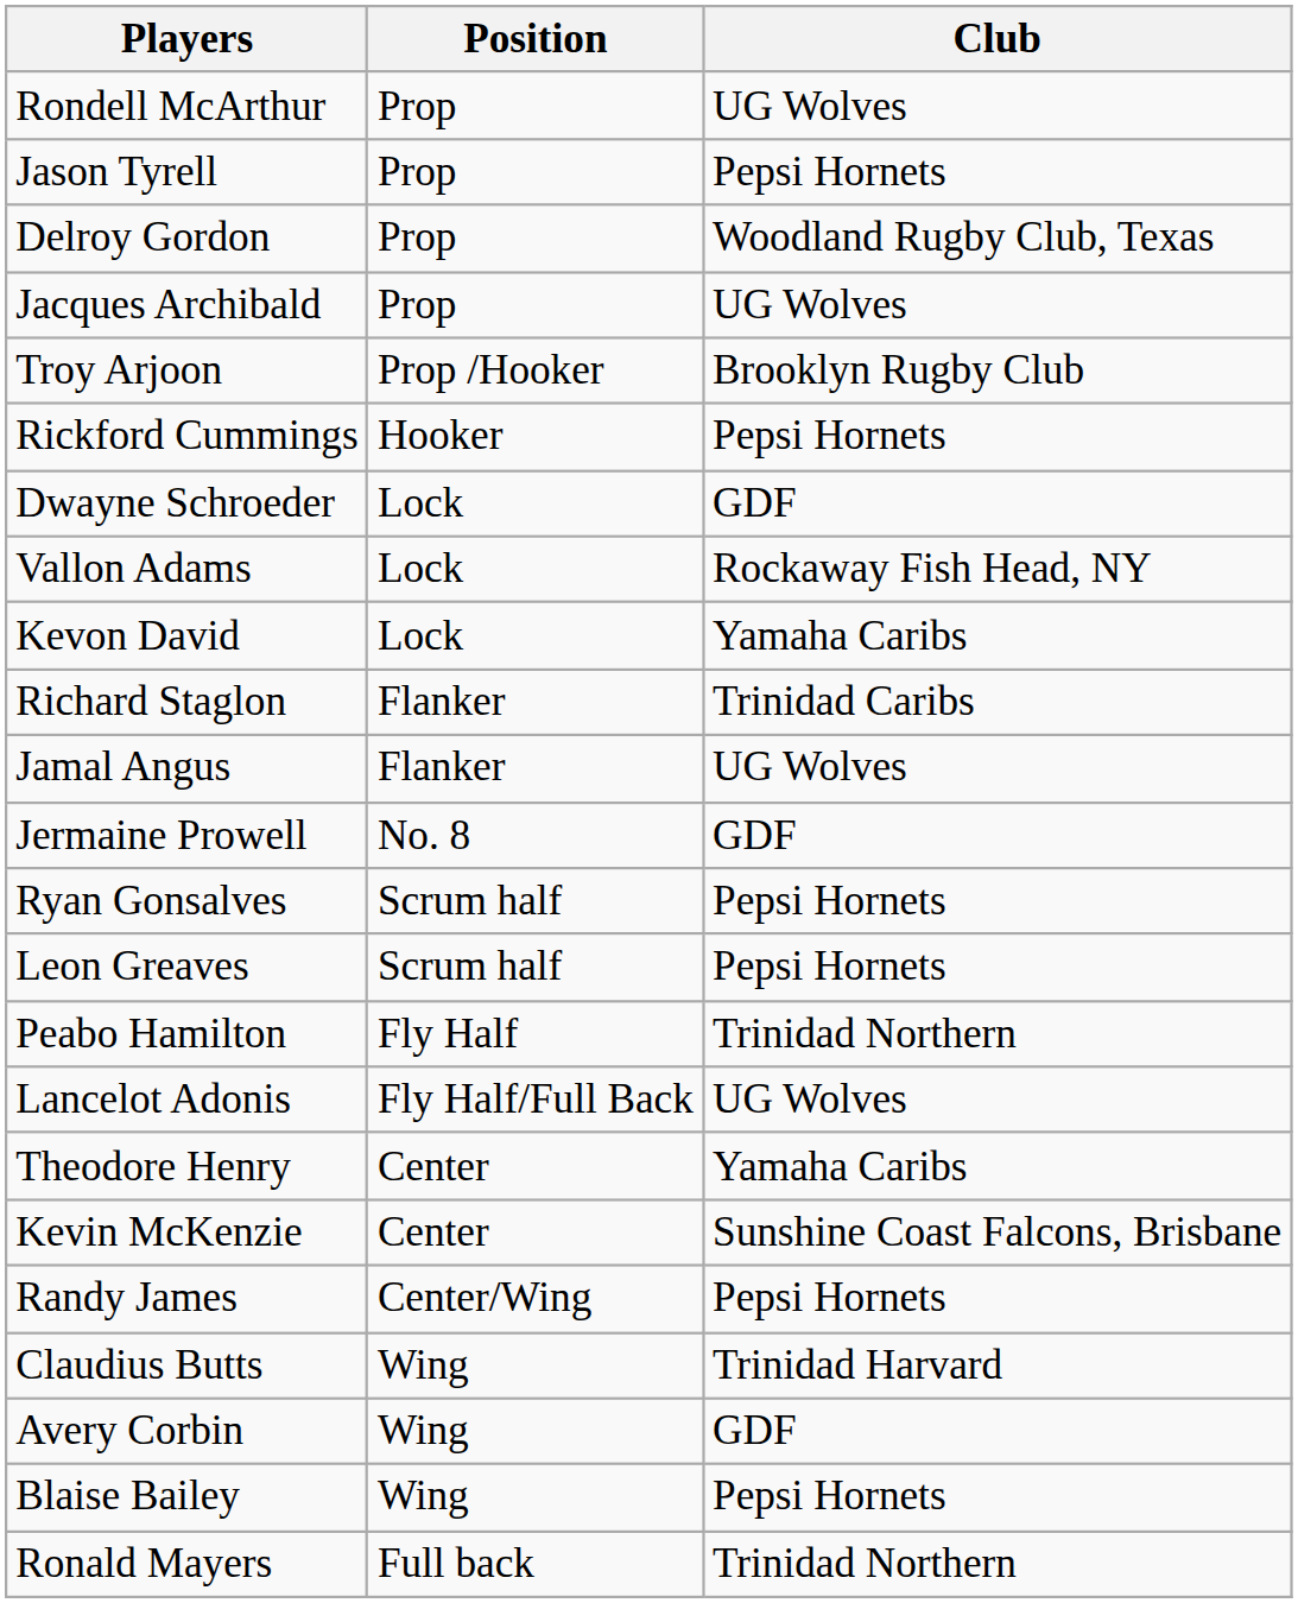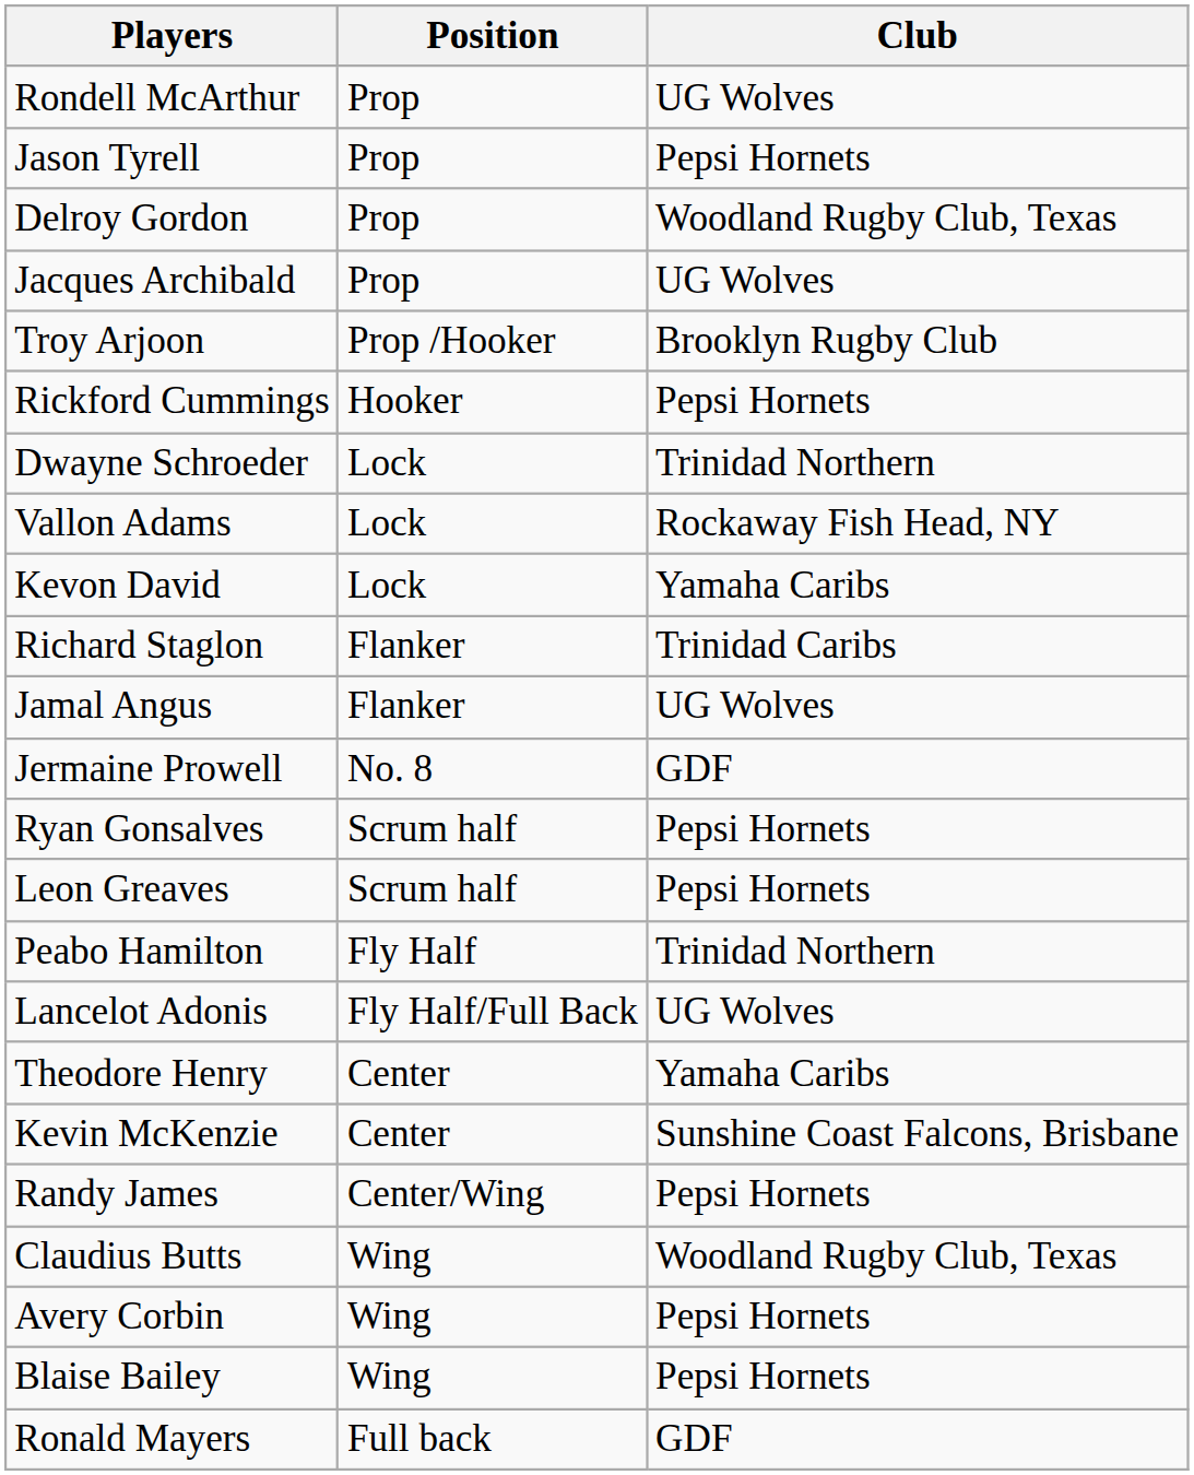Dwayne Schroeder | Club: GDF -> Trinidad Northern
Claudius Butts | Club: Trinidad Harvard -> Woodland Rugby Club, Texas
Avery Corbin | Club: GDF -> Pepsi Hornets
Ronald Mayers | Club: Trinidad Northern -> GDF
